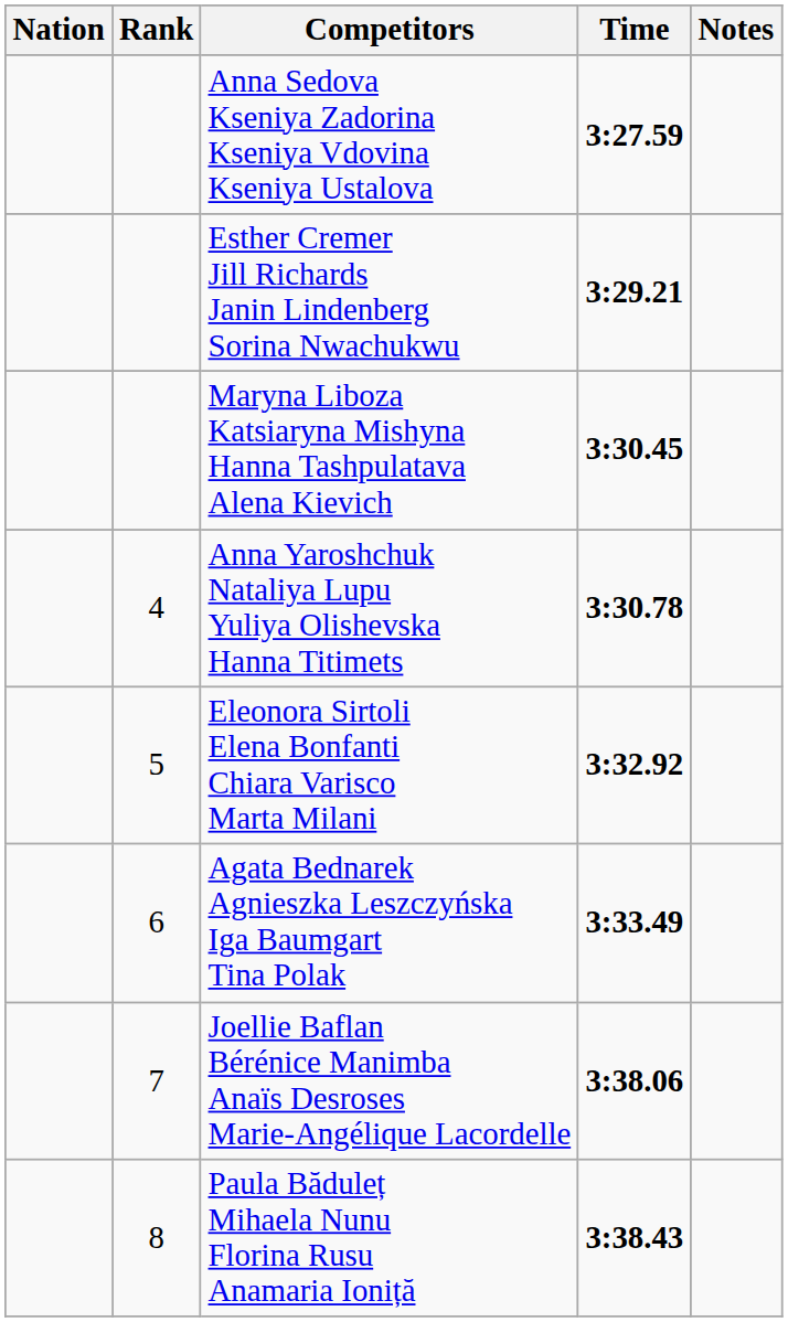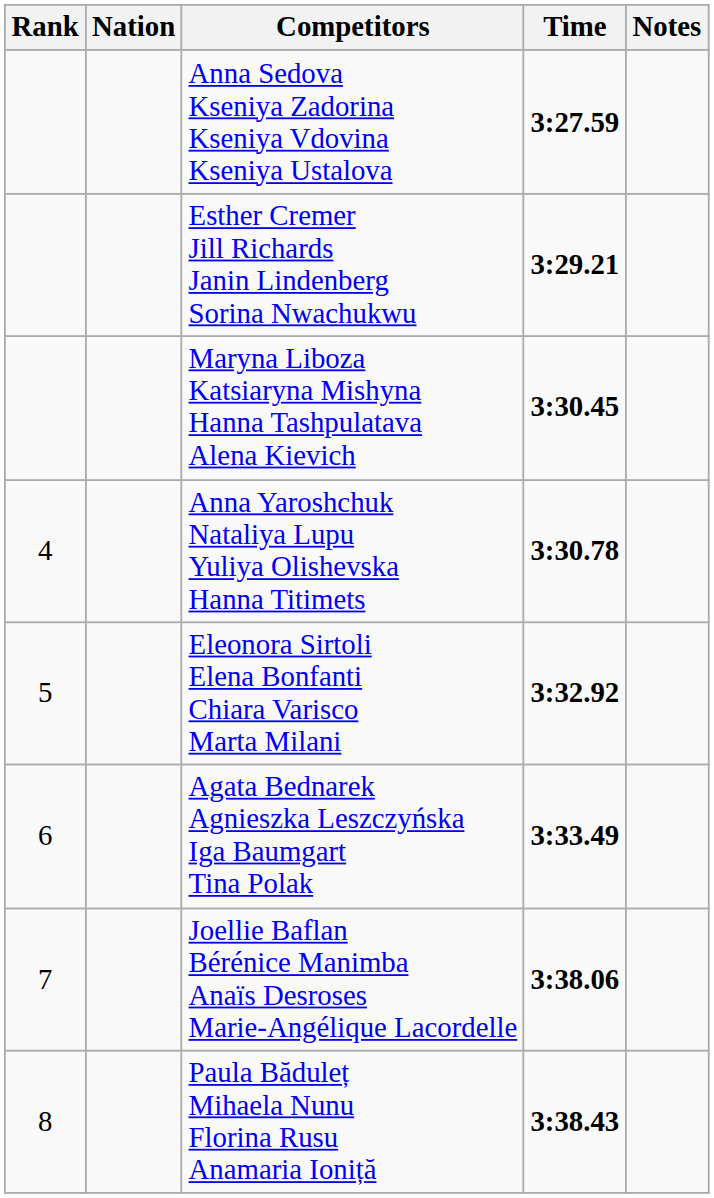columns swapped: Rank <-> Nation
